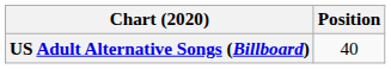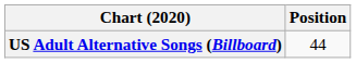US Adult Alternative Songs (Billboard) | Position: 40 -> 44
